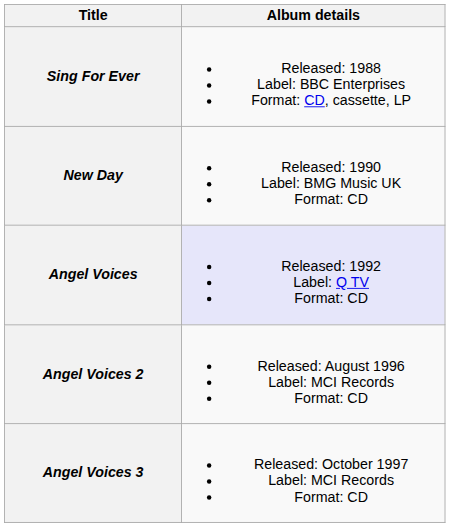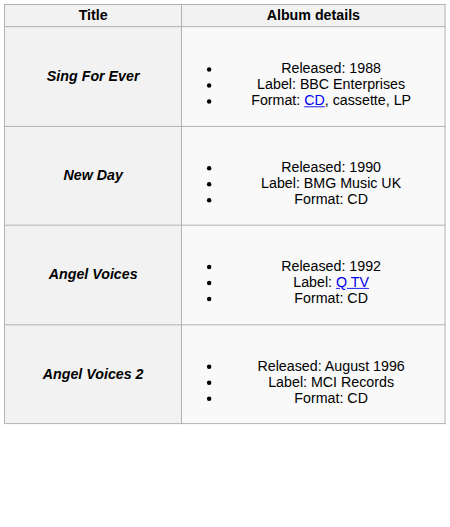Angel Voices | Album details: lavender background -> no background
- row: Angel Voices 3 | Released: October 1997 Label: MCI Records Format: CD
